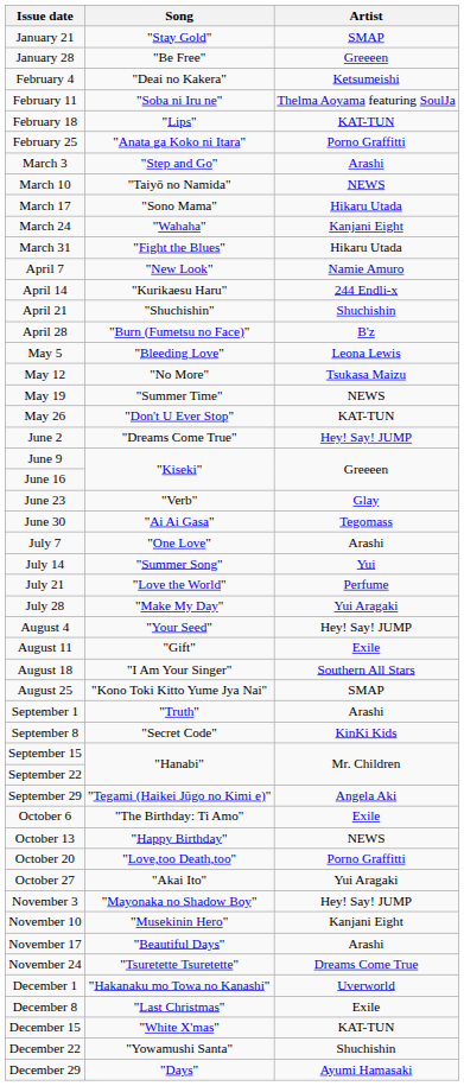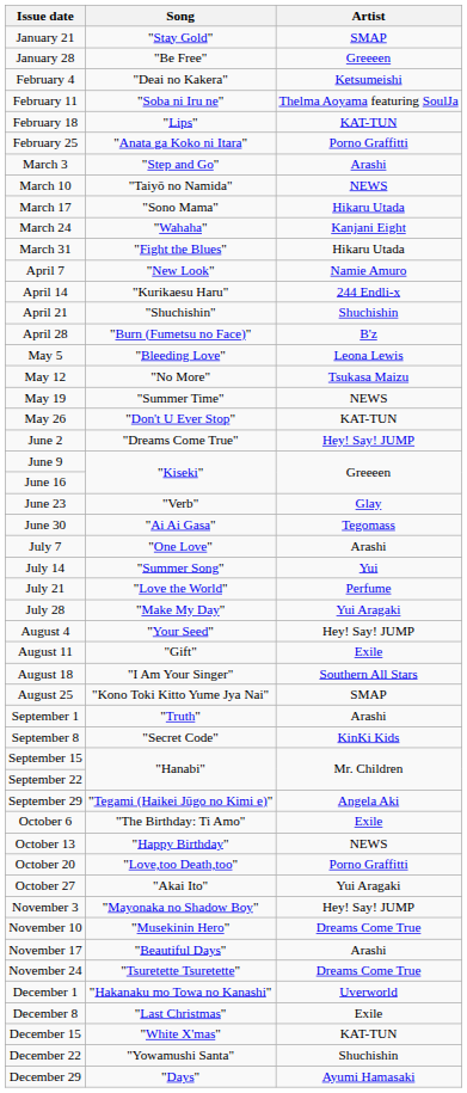November 10 | Artist: Kanjani Eight -> Dreams Come True
